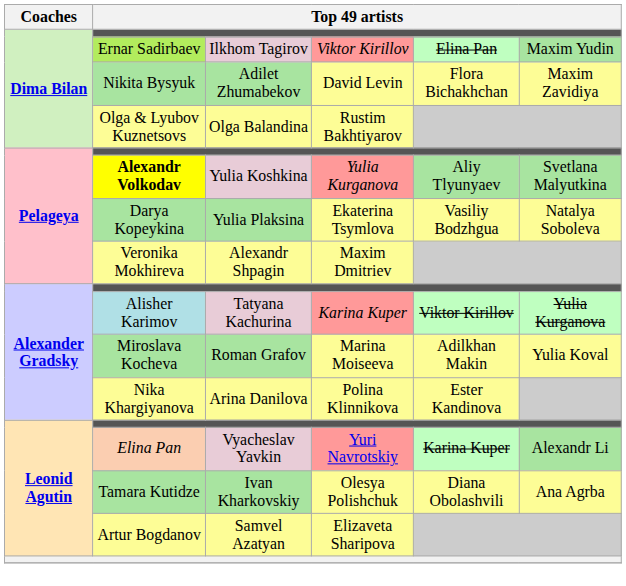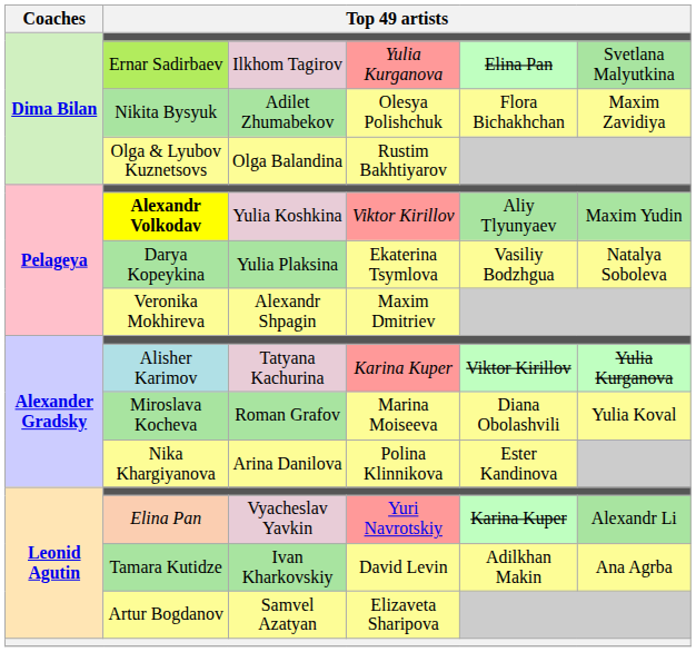Ernar Sadirbaev | column 4: Viktor Kirillov -> Yulia Kurganova
Ernar Sadirbaev | column 6: Maxim Yudin -> Svetlana Malyutkina
Nikita Bysyuk | column 4: David Levin -> Olesya Polishchuk
Alexandr Volkodav | column 4: Yulia Kurganova -> Viktor Kirillov
Alexandr Volkodav | column 6: Svetlana Malyutkina -> Maxim Yudin
Miroslava Kocheva | column 5: Adilkhan Makin -> Diana Obolashvili
Tamara Kutidze | column 4: Olesya Polishchuk -> David Levin
Tamara Kutidze | column 5: Diana Obolashvili -> Adilkhan Makin
